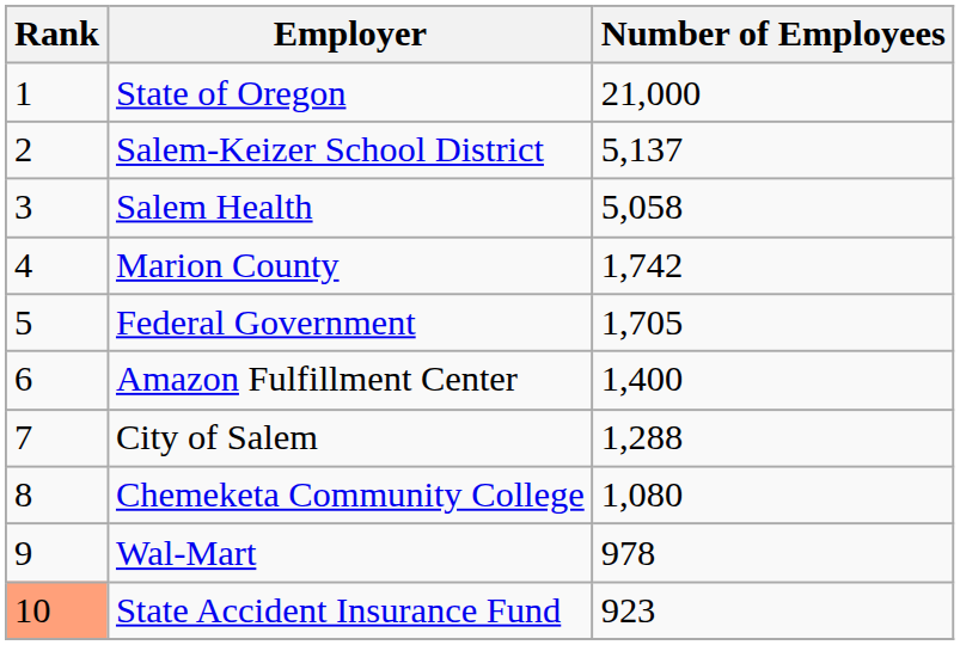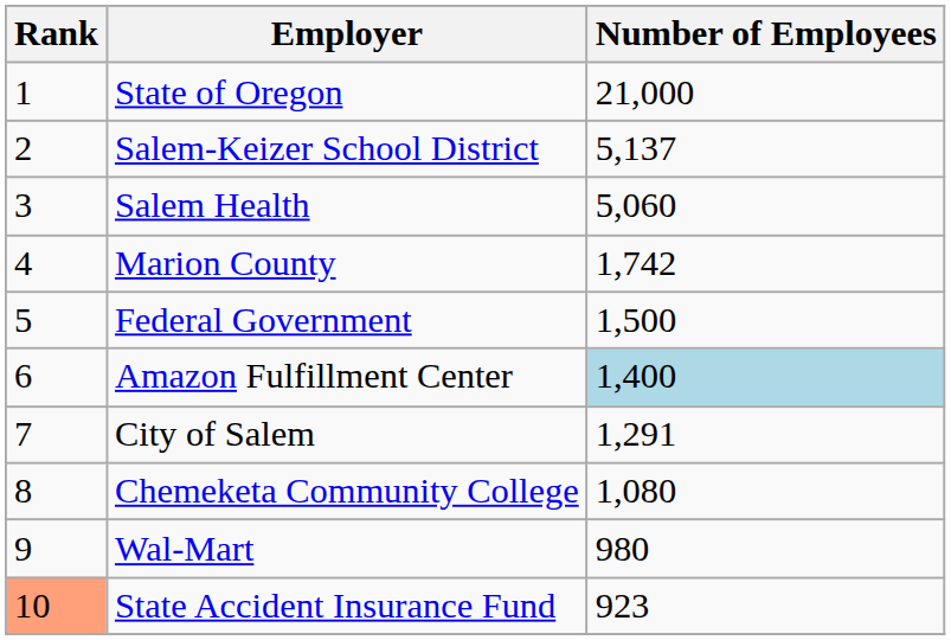Salem Health | Number of Employees: 5,058 -> 5,060
Federal Government | Number of Employees: 1,705 -> 1,500
Amazon Fulfillment Center | Number of Employees: no background -> lightblue background
City of Salem | Number of Employees: 1,288 -> 1,291
Wal-Mart | Number of Employees: 978 -> 980
